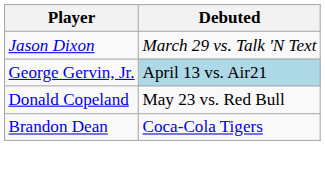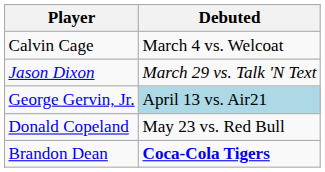+ row: Calvin Cage | March 4 vs. Welcoat
Brandon Dean | Debuted: normal -> bold
